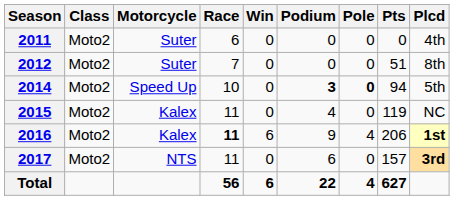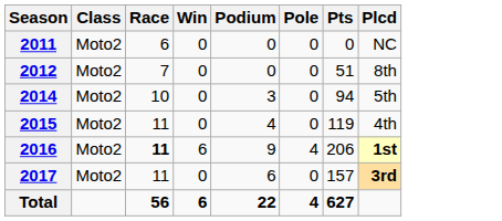- column: Motorcycle | Suter | Suter | Speed Up | Kalex | Kalex | NTS
2011 | Plcd: 4th -> NC
2014 | Podium: bold -> normal
2014 | Pole: bold -> normal
2015 | Plcd: NC -> 4th
